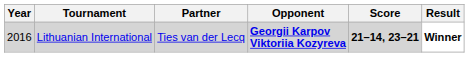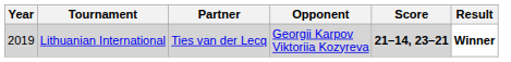Lithuanian International | Year: 2016 -> 2019
Lithuanian International | Opponent: bold -> normal
